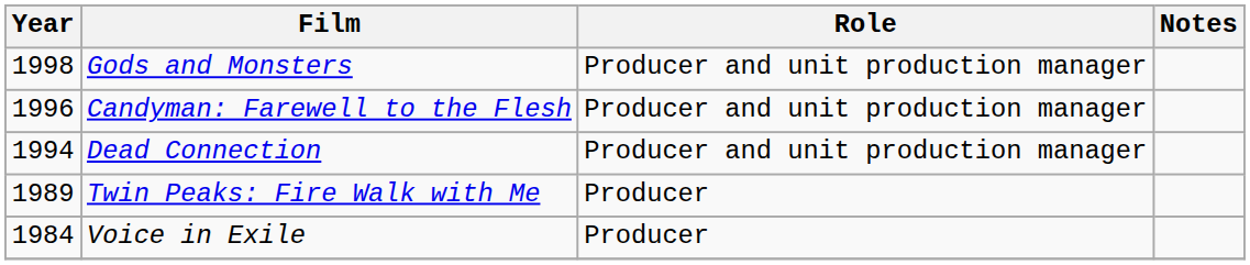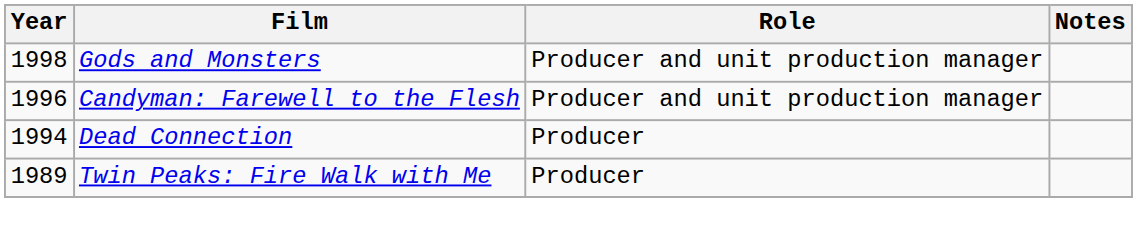Dead Connection | Role: Producer and unit production manager -> Producer
- row: 1984 | Voice in Exile | Producer
